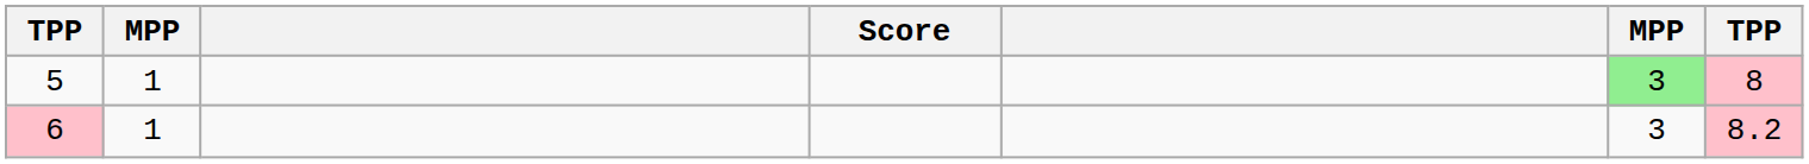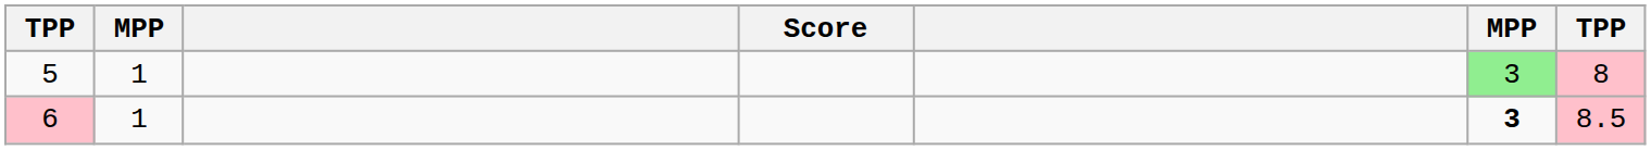6 | column 6: normal -> bold
6 | column 7: 8.2 -> 8.5
